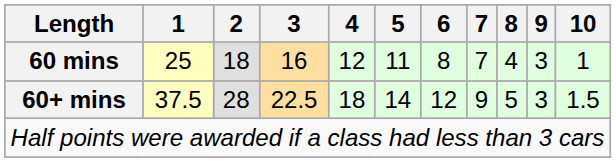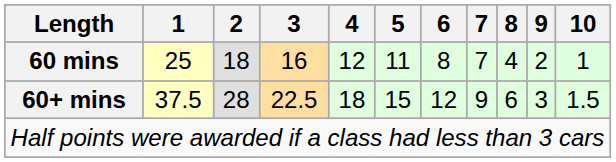60 mins | 9: 3 -> 2
60+ mins | 5: 14 -> 15
60+ mins | 8: 5 -> 6
